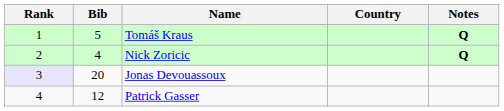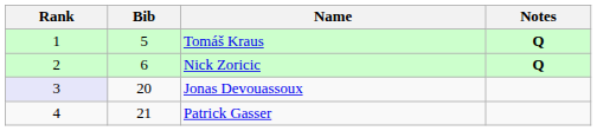- column: Country
Nick Zoricic | Bib: 4 -> 6
Patrick Gasser | Bib: 12 -> 21
